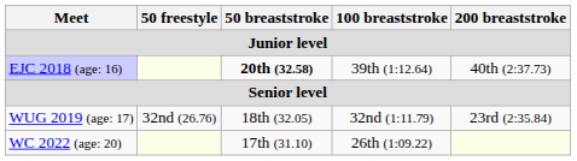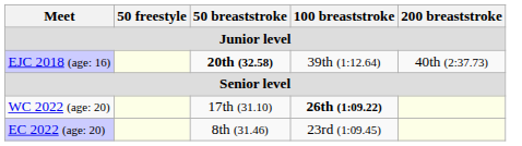- row: WUG 2019 (age: 17) | 32nd (26.76) | 18th (32.05) | 32nd (1:11.79) | 23rd (2:35.84)
WC 2022 (age: 20) | 100 breaststroke: normal -> bold
+ row: EC 2022 (age: 20) | 8th (31.46) | 23rd (1:09.45)
